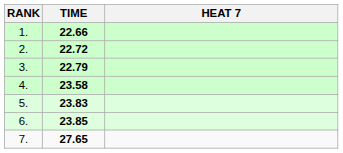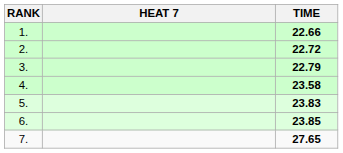columns swapped: HEAT 7 <-> TIME
